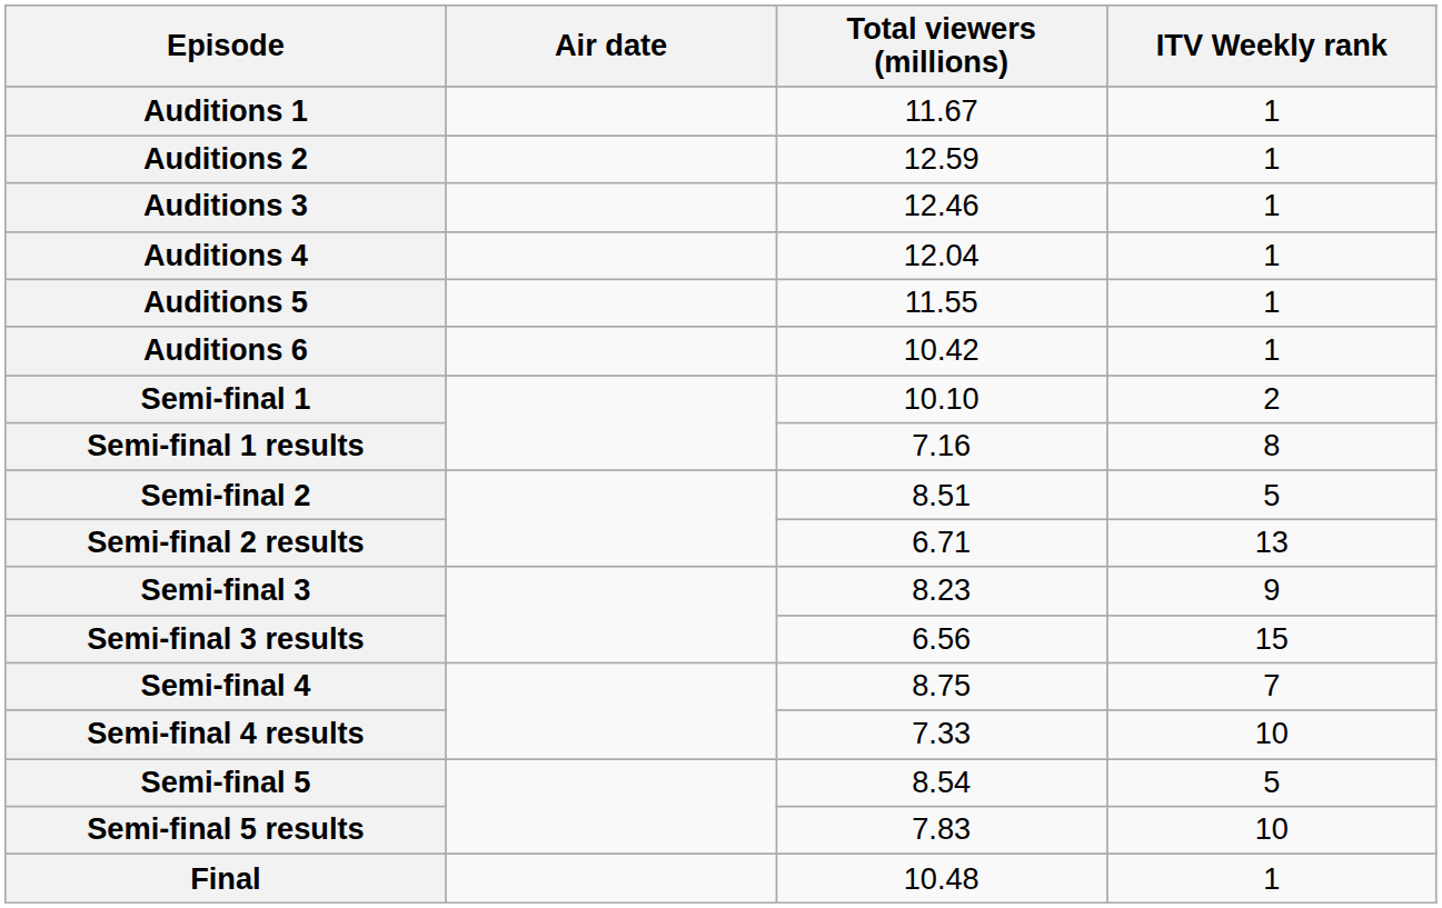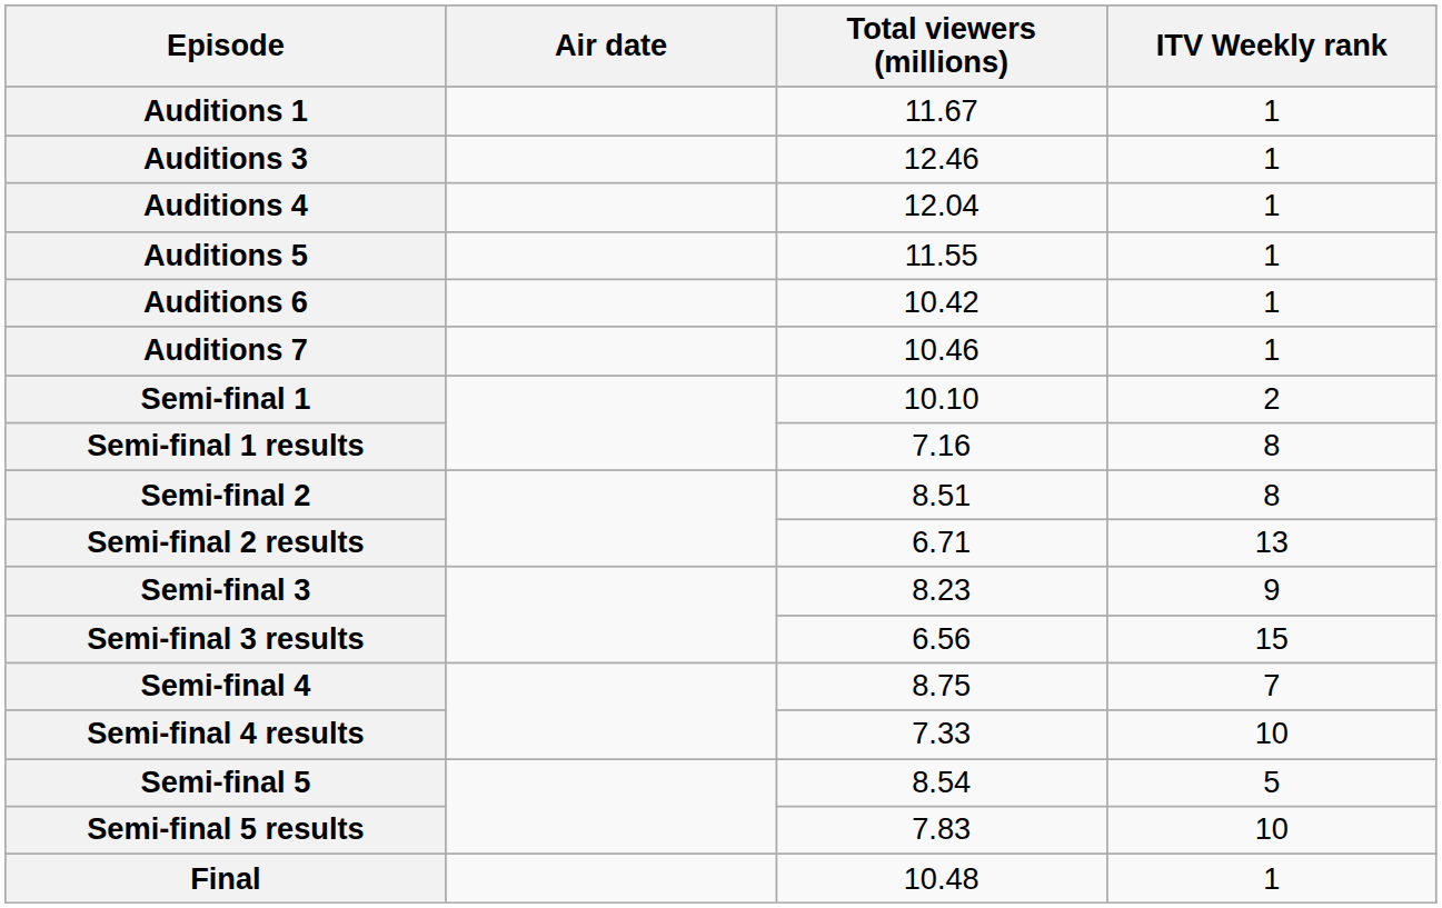- row: Auditions 2 | 12.59 | 1
+ row: Auditions 7 | 10.46 | 1
Semi-final 2 | ITV Weekly rank: 5 -> 8
